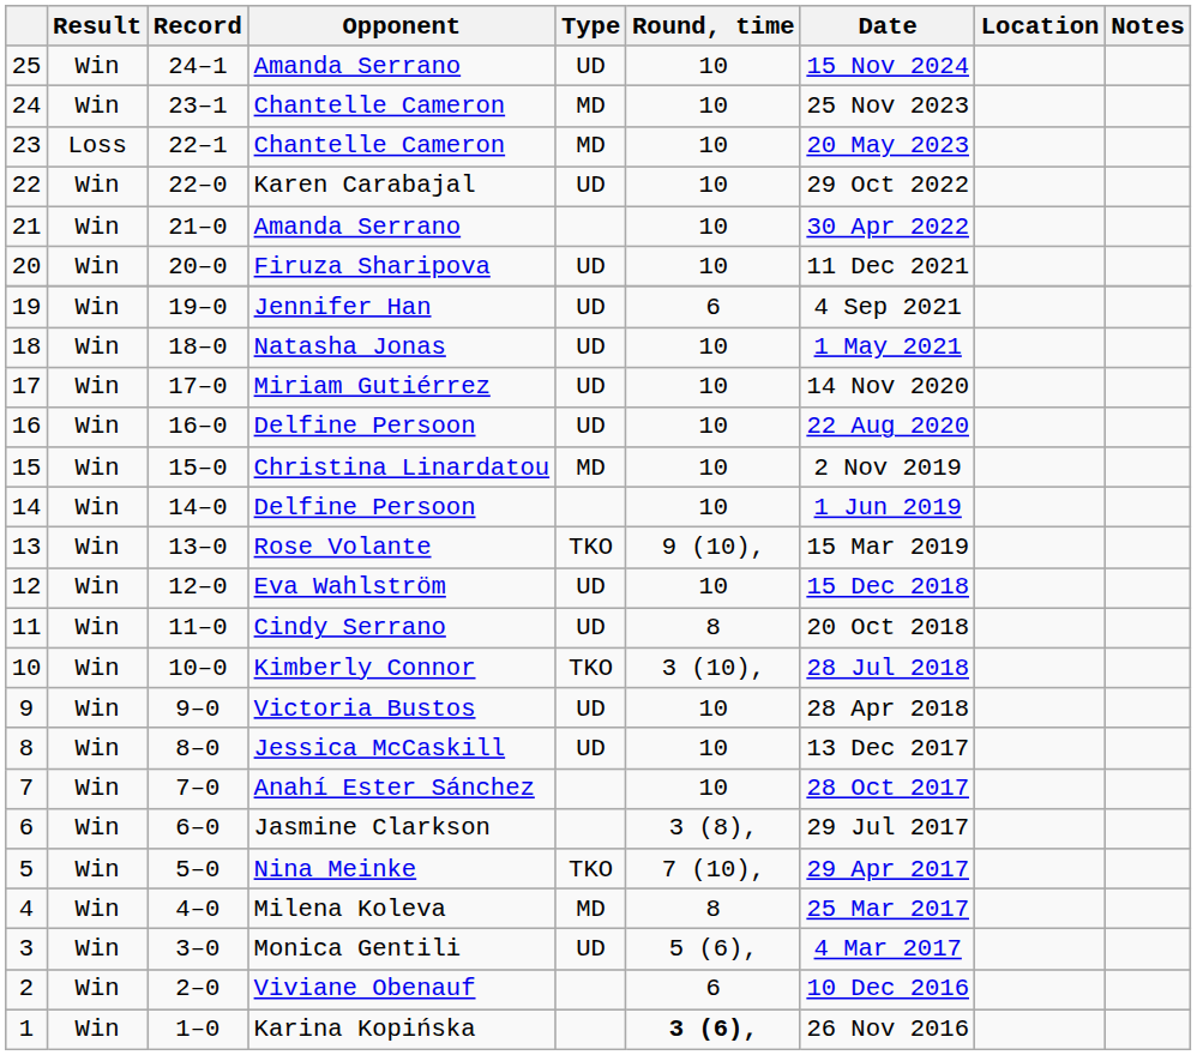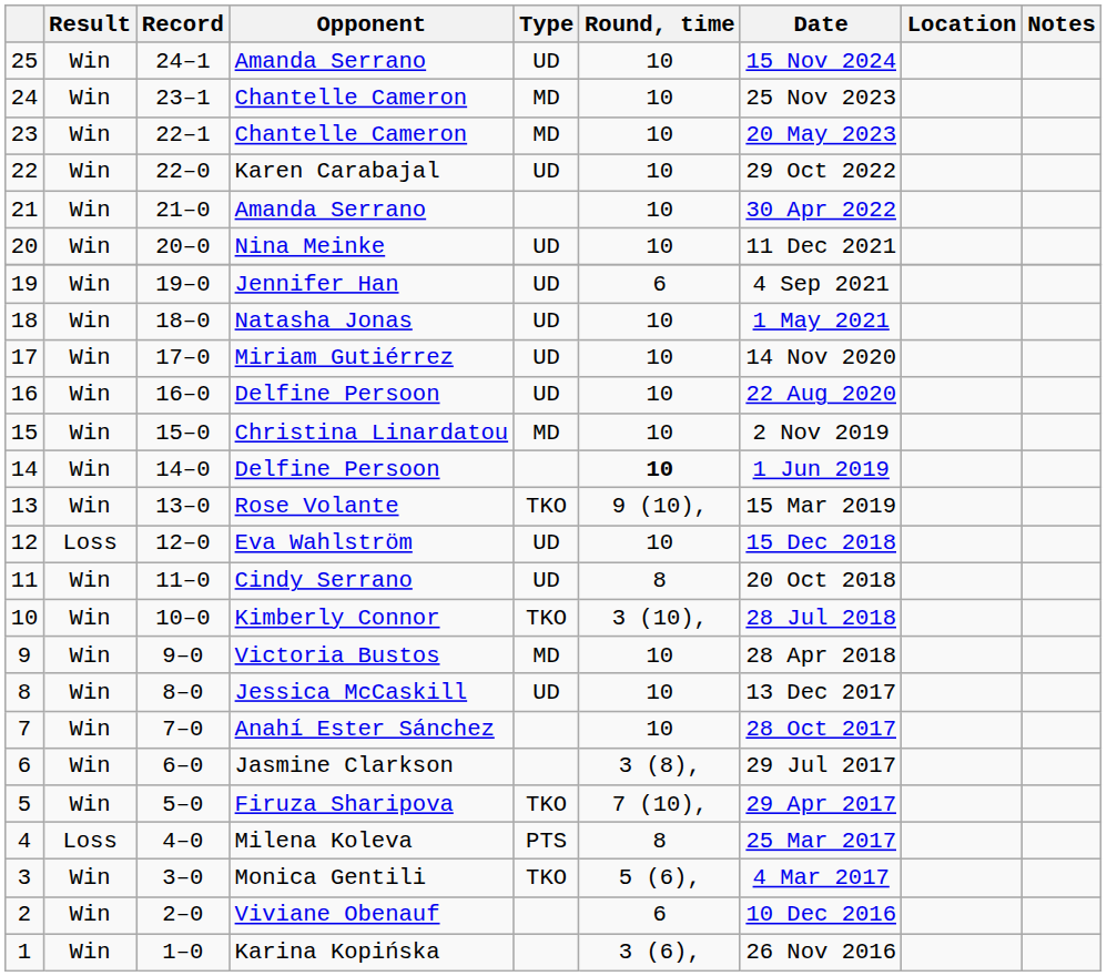23 | Result: Loss -> Win
20 | Opponent: Firuza Sharipova -> Nina Meinke
14 | Round, time: normal -> bold
12 | Result: Win -> Loss
9 | Type: UD -> MD
5 | Opponent: Nina Meinke -> Firuza Sharipova
4 | Result: Win -> Loss
4 | Type: MD -> PTS
3 | Type: UD -> TKO
1 | Round, time: bold -> normal
